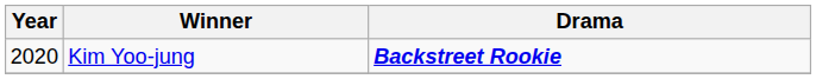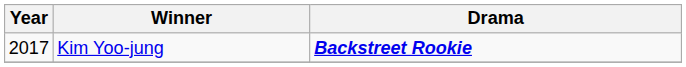Kim Yoo-jung | Year: 2020 -> 2017
